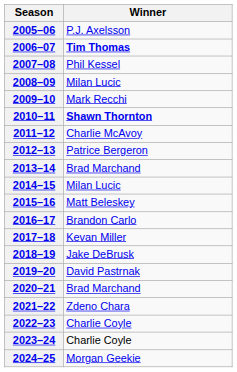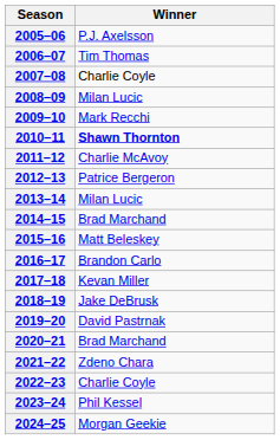2006–07 | Winner: bold -> normal
2007–08 | Winner: Phil Kessel -> Charlie Coyle
2013–14 | Winner: Brad Marchand -> Milan Lucic
2014–15 | Winner: Milan Lucic -> Brad Marchand
2023–24 | Winner: Charlie Coyle -> Phil Kessel
